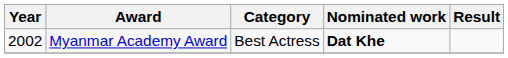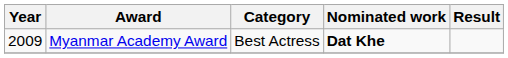Myanmar Academy Award | Year: 2002 -> 2009
